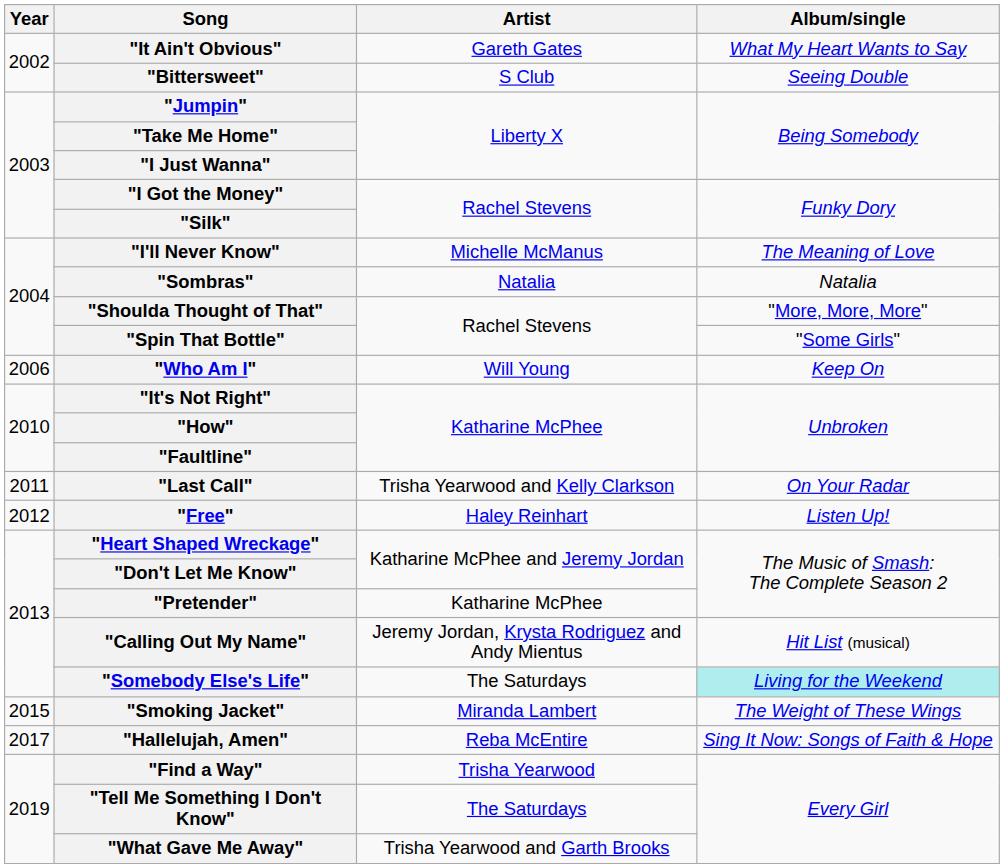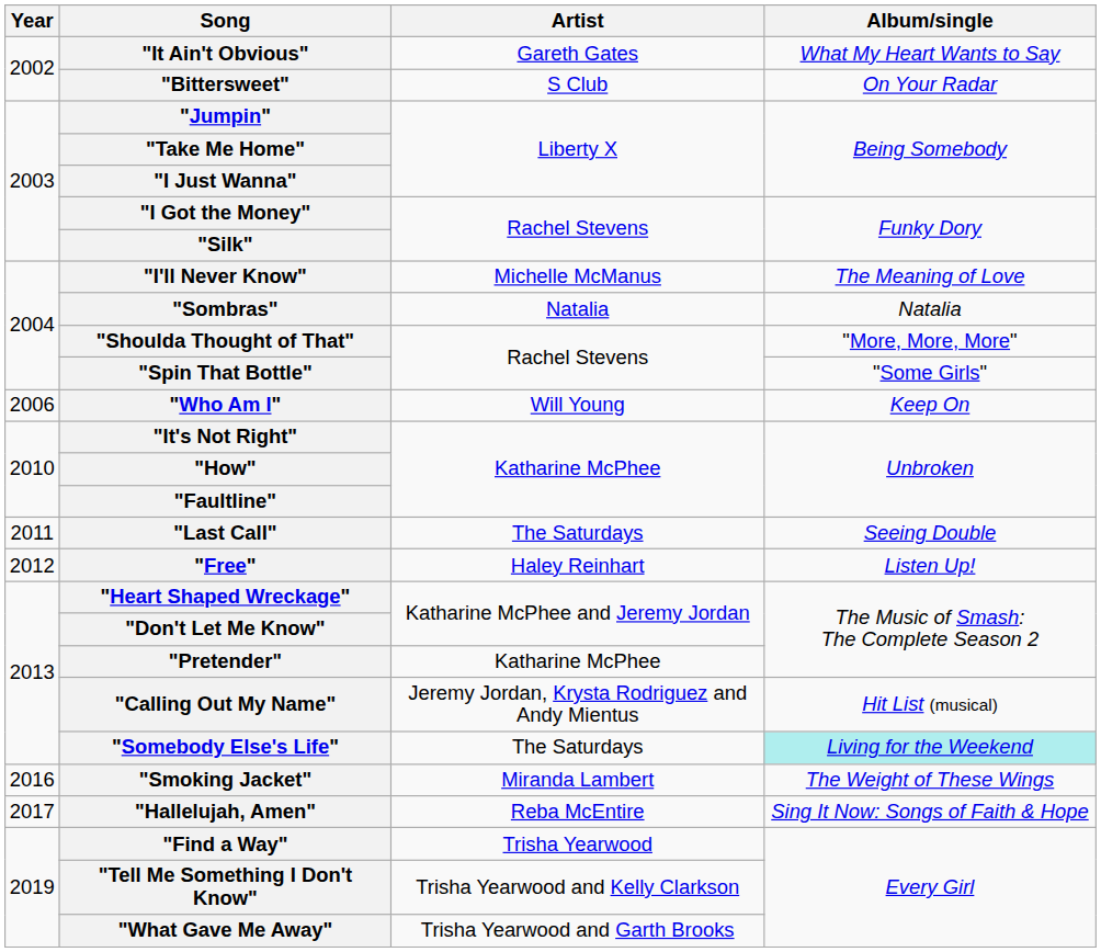"Bittersweet" | Album/single: Seeing Double -> On Your Radar
"Last Call" | Artist: Trisha Yearwood and Kelly Clarkson -> The Saturdays
"Last Call" | Album/single: On Your Radar -> Seeing Double
"Smoking Jacket" | Year: 2015 -> 2016
"Tell Me Something I Don't Know" | Artist: The Saturdays -> Trisha Yearwood and Kelly Clarkson
